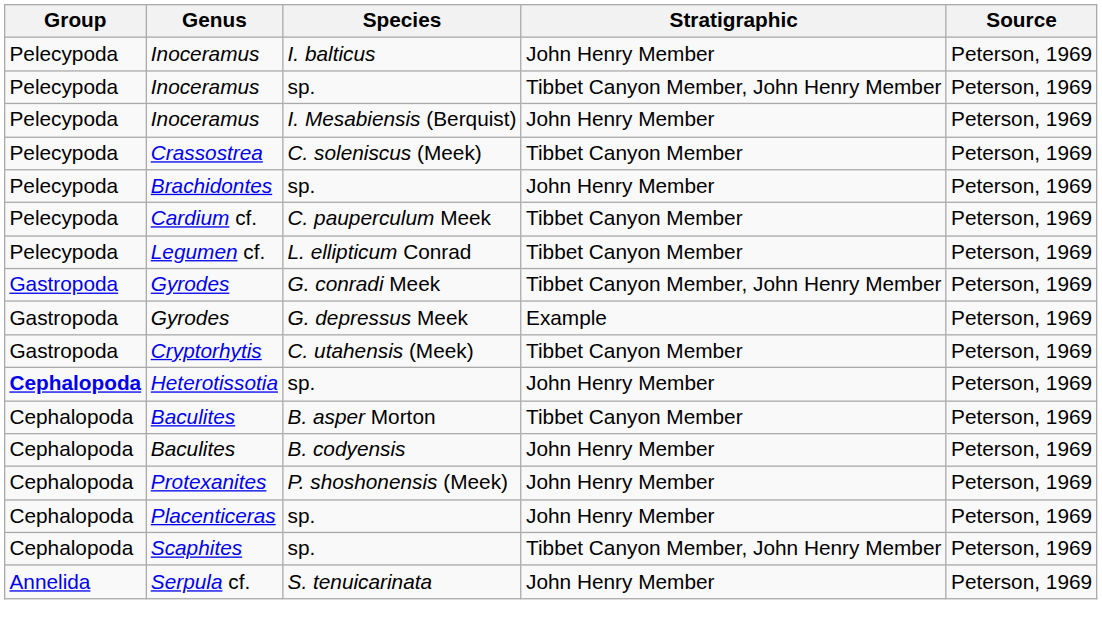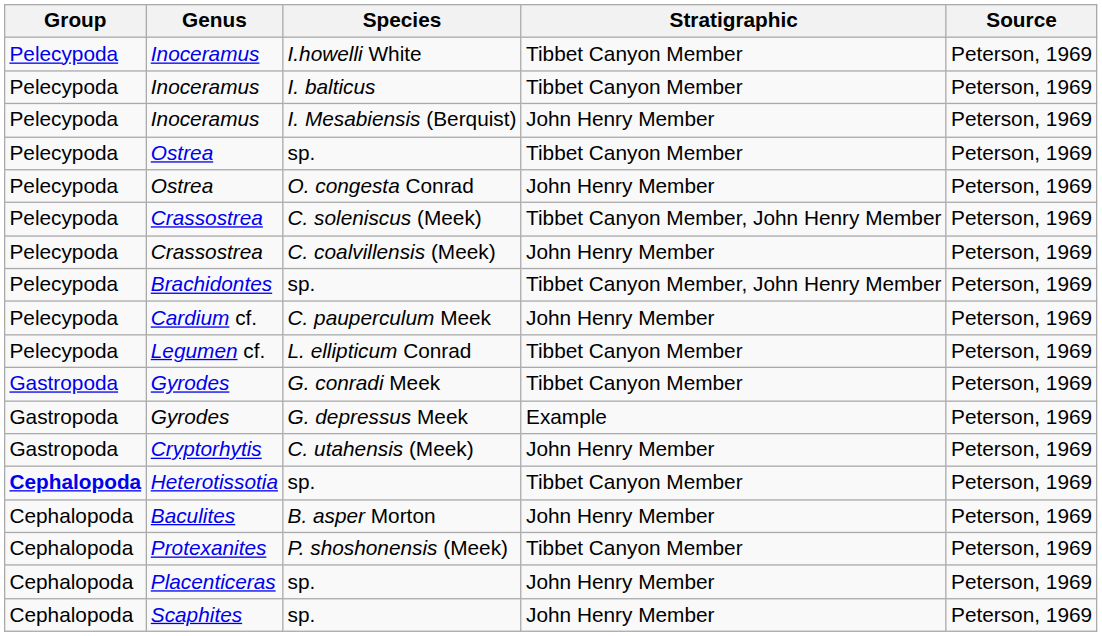+ row: Pelecypoda | Inoceramus | I.howelli White | Tibbet Canyon Member | Peterson, 1969
I. balticus | Stratigraphic: John Henry Member -> Tibbet Canyon Member
- row: Pelecypoda | Inoceramus | sp. | Tibbet Canyon Member, John Henry Member | Peterson, 1969
+ row: Pelecypoda | Ostrea | sp. | Tibbet Canyon Member | Peterson, 1969
+ row: Pelecypoda | Ostrea | O. congesta Conrad | John Henry Member | Peterson, 1969
C. soleniscus (Meek) | Stratigraphic: Tibbet Canyon Member -> Tibbet Canyon Member, John Henry Member
+ row: Pelecypoda | Crassostrea | C. coalvillensis (Meek) | John Henry Member | Peterson, 1969
Brachidontes / sp. | Stratigraphic: John Henry Member -> Tibbet Canyon Member, John Henry Member
C. pauperculum Meek | Stratigraphic: Tibbet Canyon Member -> John Henry Member
G. conradi Meek | Stratigraphic: Tibbet Canyon Member, John Henry Member -> Tibbet Canyon Member
C. utahensis (Meek) | Stratigraphic: Tibbet Canyon Member -> John Henry Member
Heterotissotia / sp. | Stratigraphic: John Henry Member -> Tibbet Canyon Member
B. asper Morton | Stratigraphic: Tibbet Canyon Member -> John Henry Member
- row: Cephalopoda | Baculites | B. codyensis | John Henry Member | Peterson, 1969
P. shoshonensis (Meek) | Stratigraphic: John Henry Member -> Tibbet Canyon Member
Scaphites / sp. | Stratigraphic: Tibbet Canyon Member, John Henry Member -> John Henry Member
- row: Annelida | Serpula cf. | S. tenuicarinata | John Henry Member | Peterson, 1969
